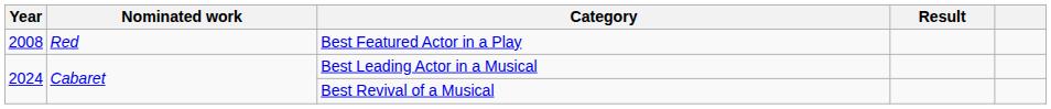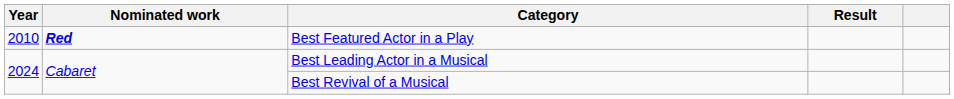Best Featured Actor in a Play | Year: 2008 -> 2010
Best Featured Actor in a Play | Nominated work: normal -> bold
